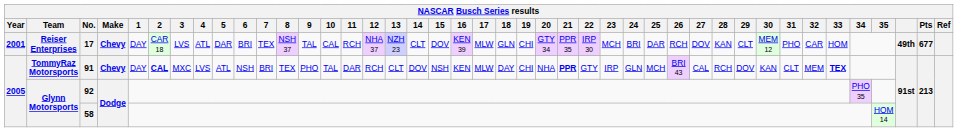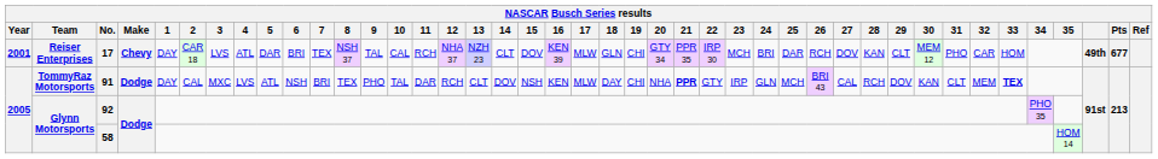91 | Make: Chevy -> Dodge
91 | 2: bold -> normal
